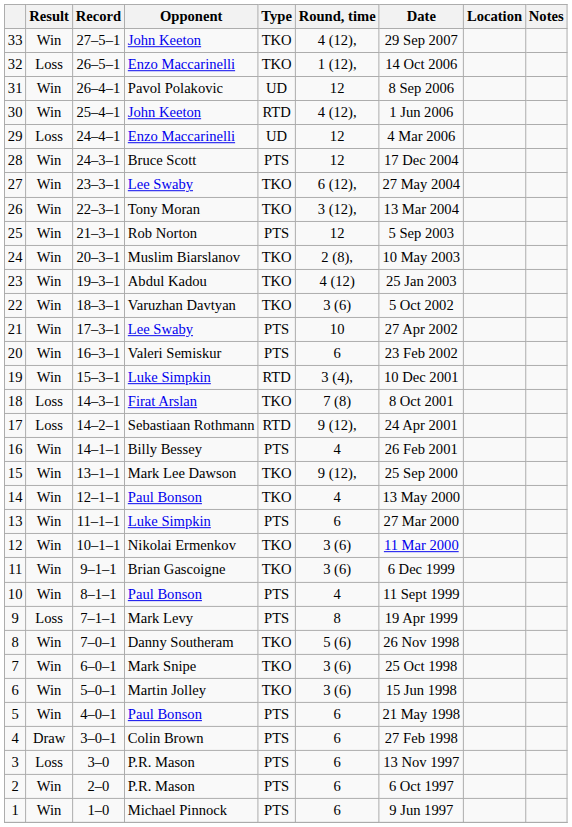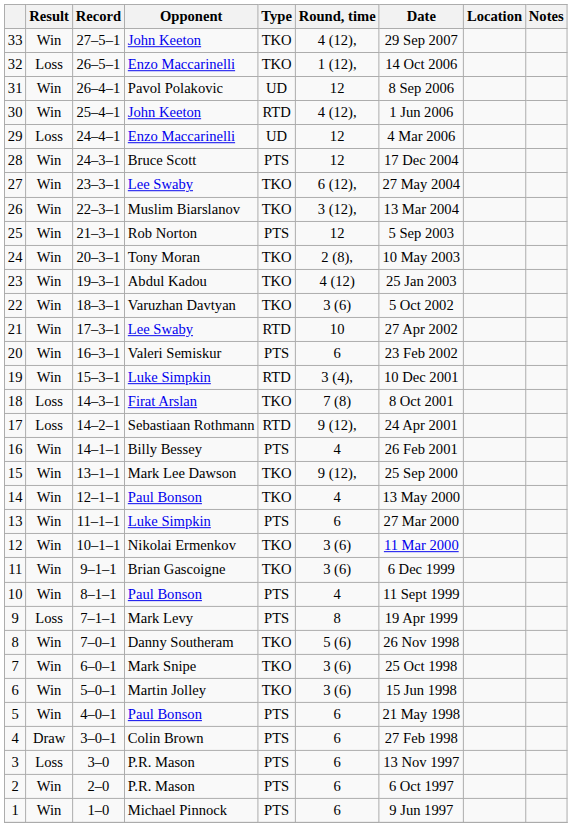26 | Opponent: Tony Moran -> Muslim Biarslanov
24 | Opponent: Muslim Biarslanov -> Tony Moran
21 | Type: PTS -> RTD
